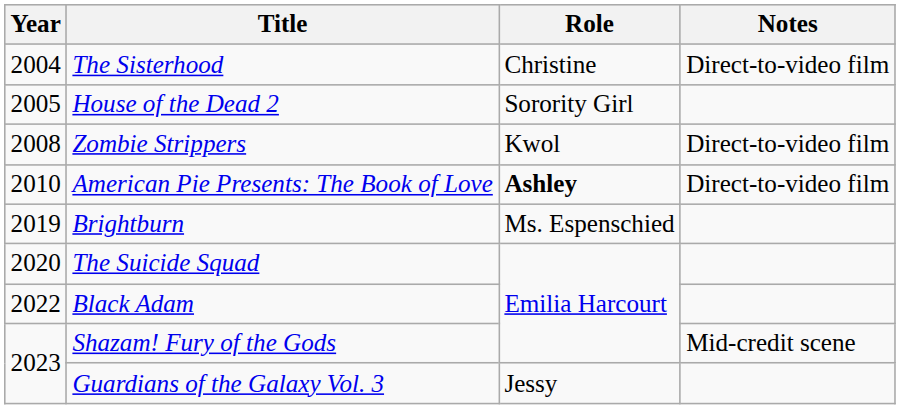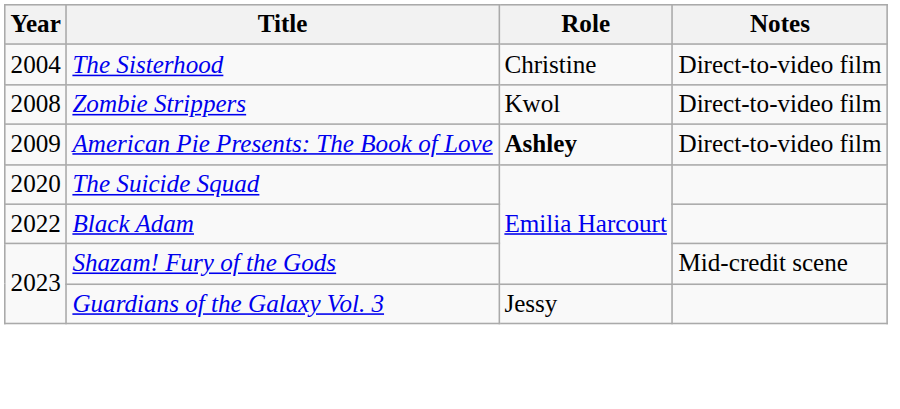- row: 2005 | House of the Dead 2 | Sorority Girl
American Pie Presents: The Book of Love | Year: 2010 -> 2009
- row: 2019 | Brightburn | Ms. Espenschied
